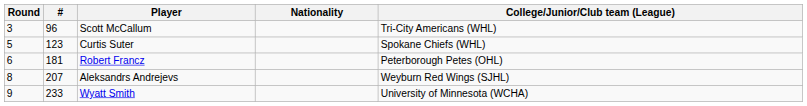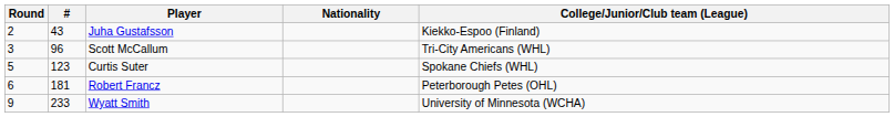+ row: 2 | 43 | Juha Gustafsson | Kiekko-Espoo (Finland)
- row: 8 | 207 | Aleksandrs Andrejevs | Weyburn Red Wings (SJHL)
